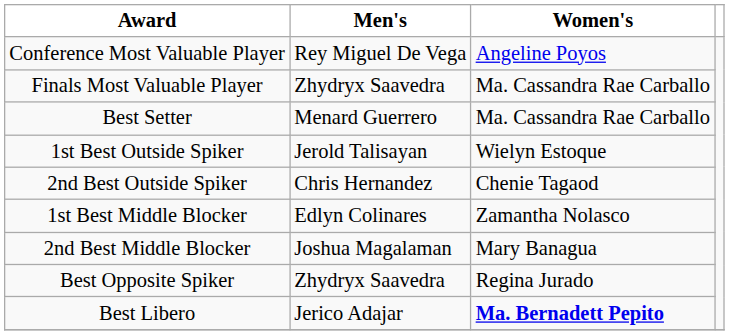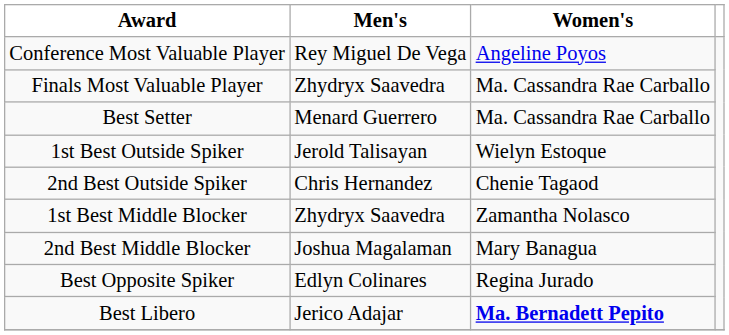1st Best Middle Blocker | Men's: Edlyn Colinares -> Zhydryx Saavedra
Best Opposite Spiker | Men's: Zhydryx Saavedra -> Edlyn Colinares
